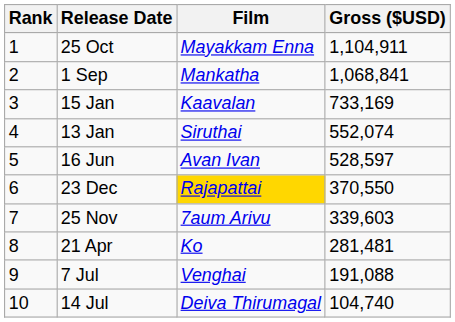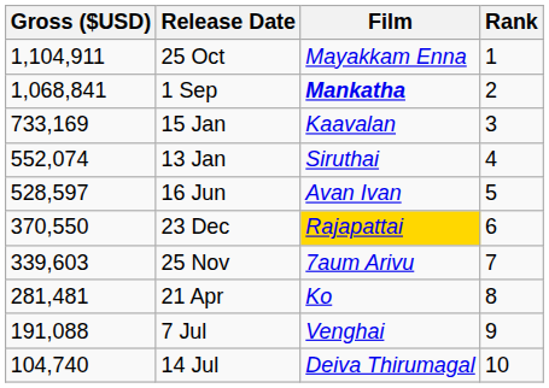columns swapped: Rank <-> Gross ($USD)
1 Sep | Film: normal -> bold
